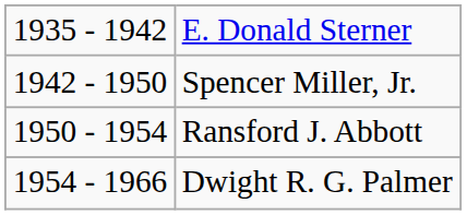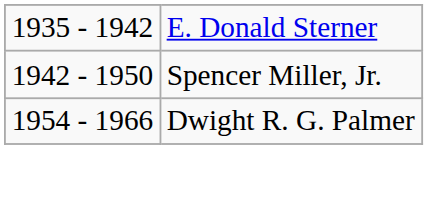- row: 1950 - 1954 | Ransford J. Abbott
